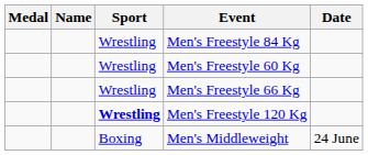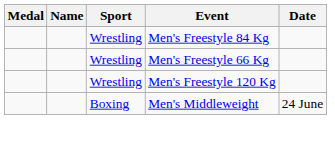- row: Wrestling | Men's Freestyle 60 Kg
Men's Freestyle 120 Kg | Sport: bold -> normal
